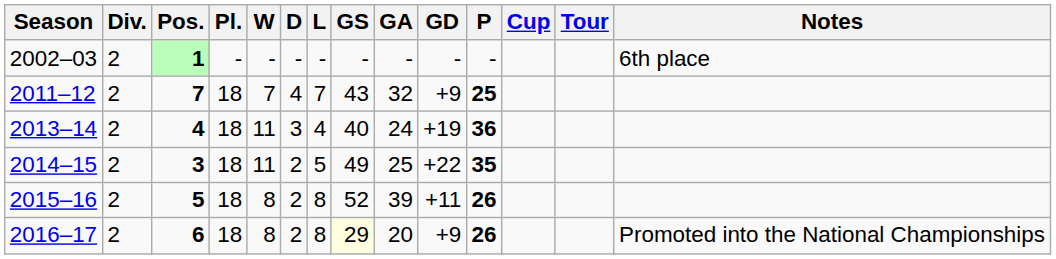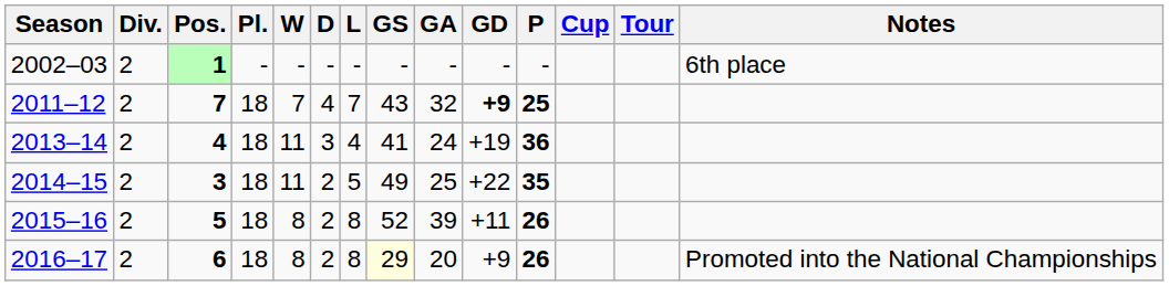2011–12 | GD: normal -> bold
2013–14 | GS: 40 -> 41
